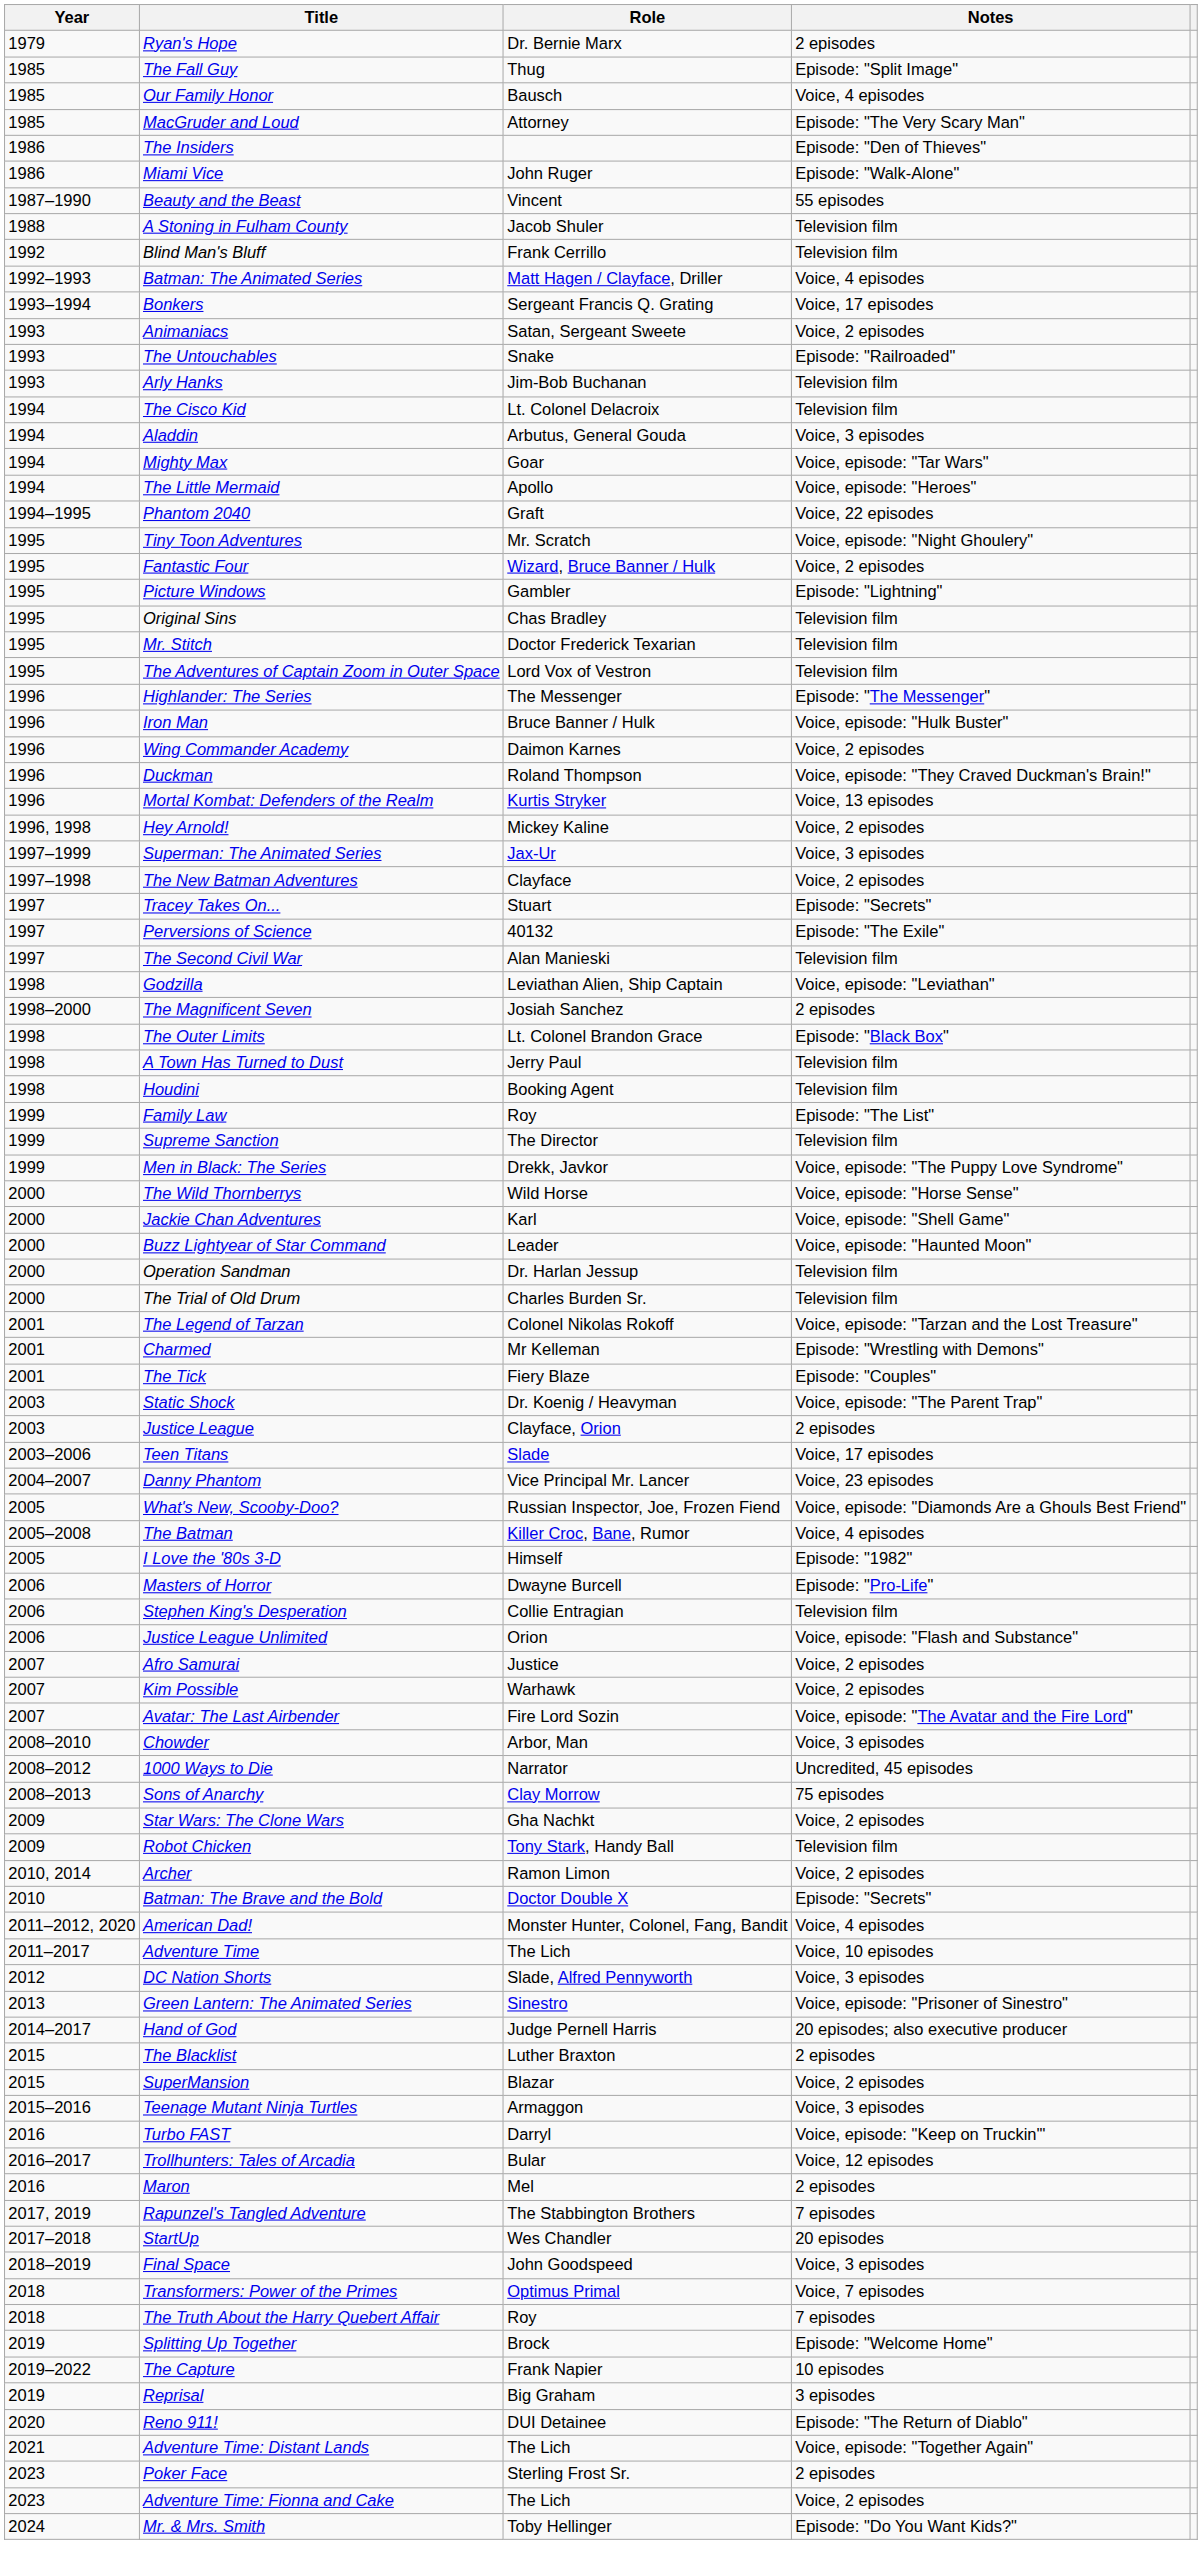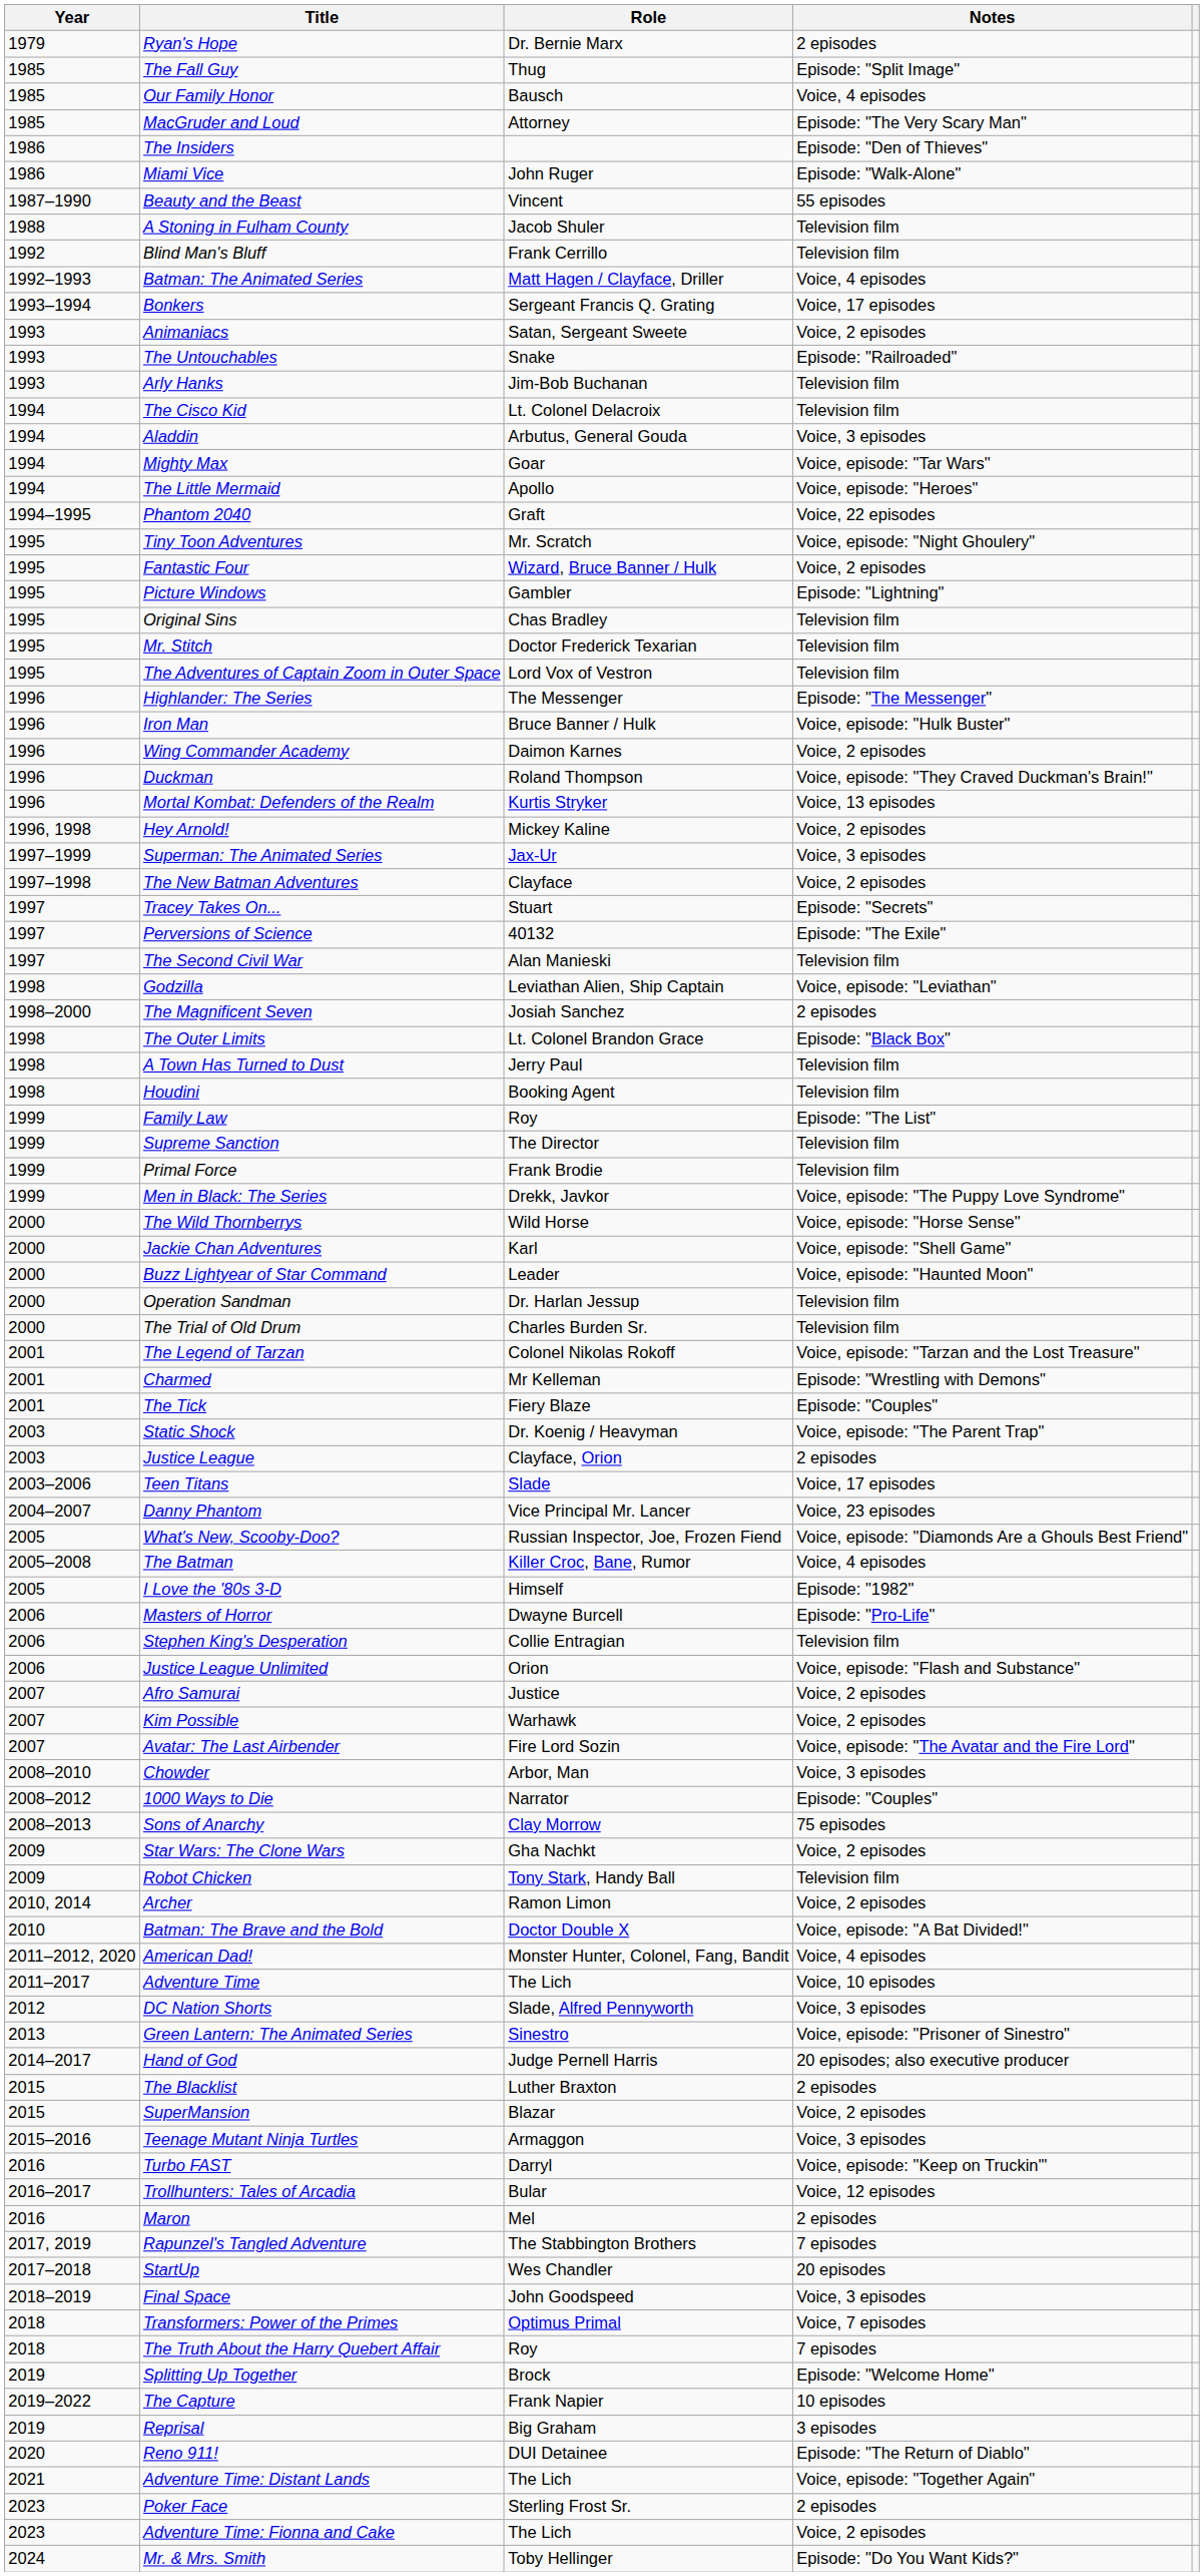+ row: 1999 | Primal Force | Frank Brodie | Television film
1000 Ways to Die | Notes: Uncredited, 45 episodes -> Episode: "Couples"
Batman: The Brave and the Bold | Notes: Episode: "Secrets" -> Voice, episode: "A Bat Divided!"
